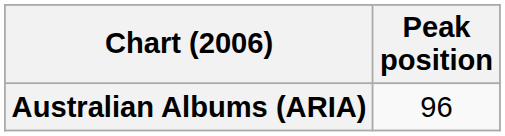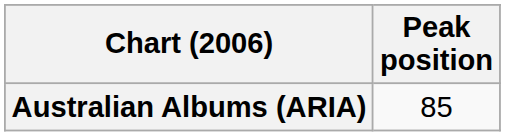Australian Albums (ARIA) | Peak position: 96 -> 85
